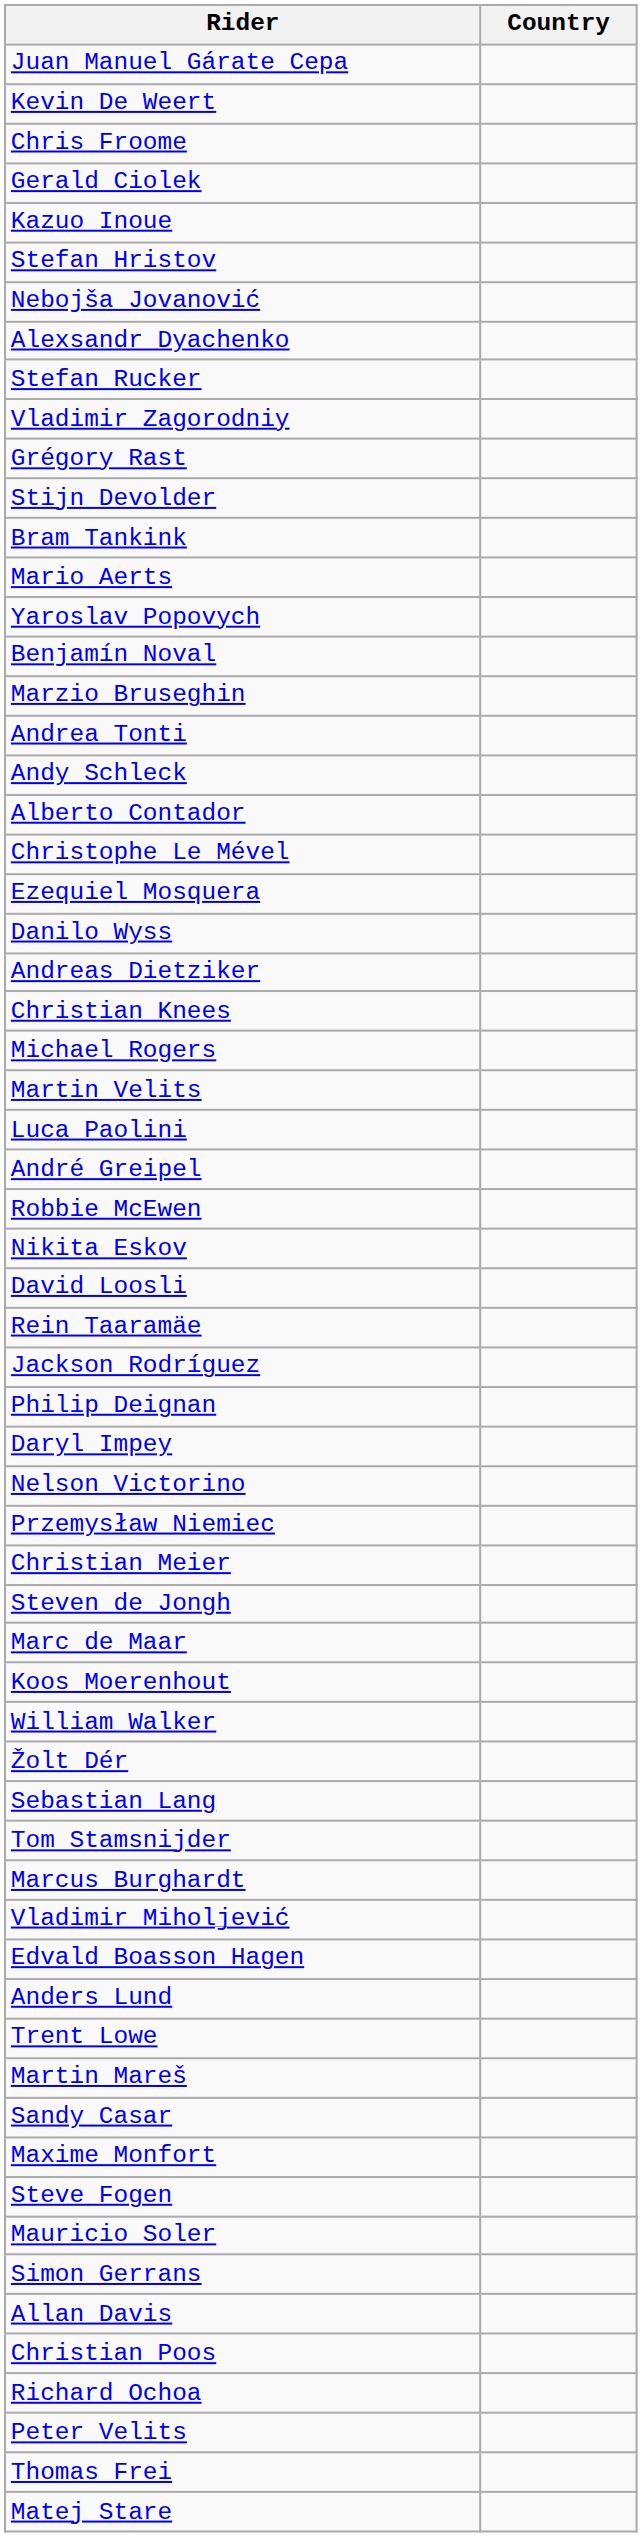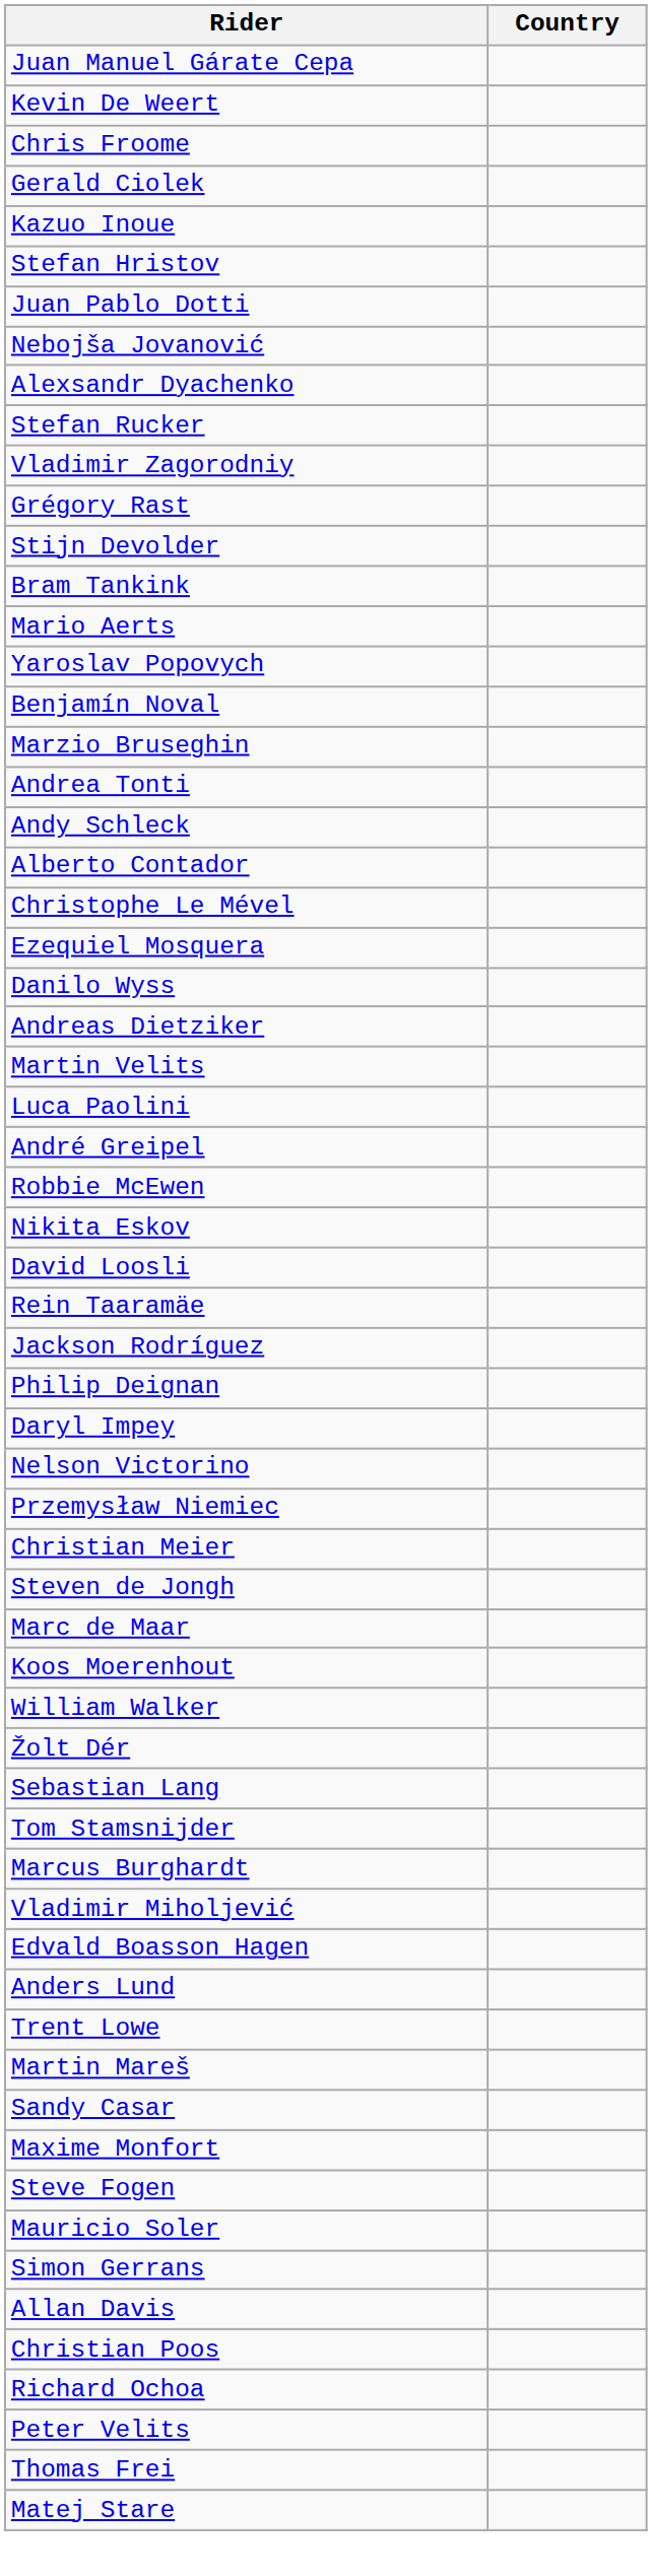+ row: Juan Pablo Dotti
- row: Christian Knees
- row: Michael Rogers
